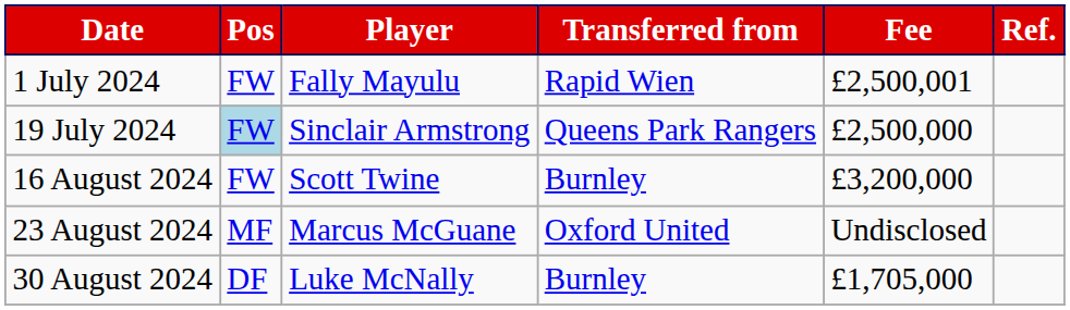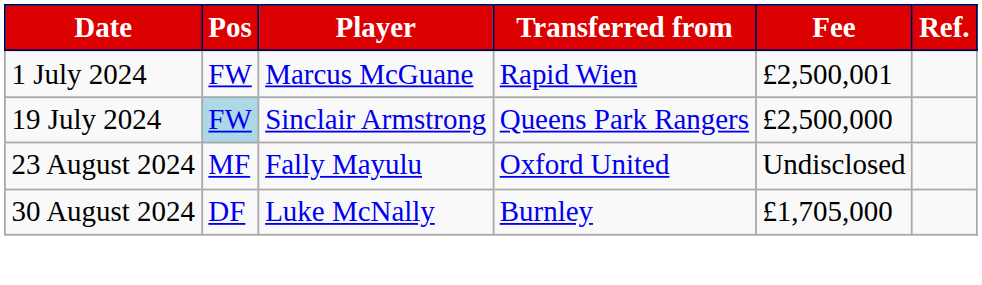1 July 2024 | Player: Fally Mayulu -> Marcus McGuane
- row: 16 August 2024 | FW | Scott Twine | Burnley | £3,200,000
23 August 2024 | Player: Marcus McGuane -> Fally Mayulu
